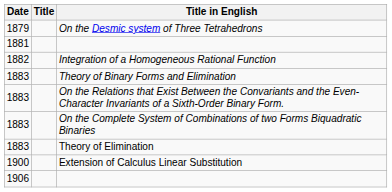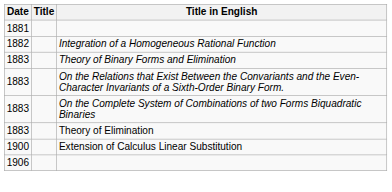- row: 1879 | On the Desmic system of Three Tetrahedrons
